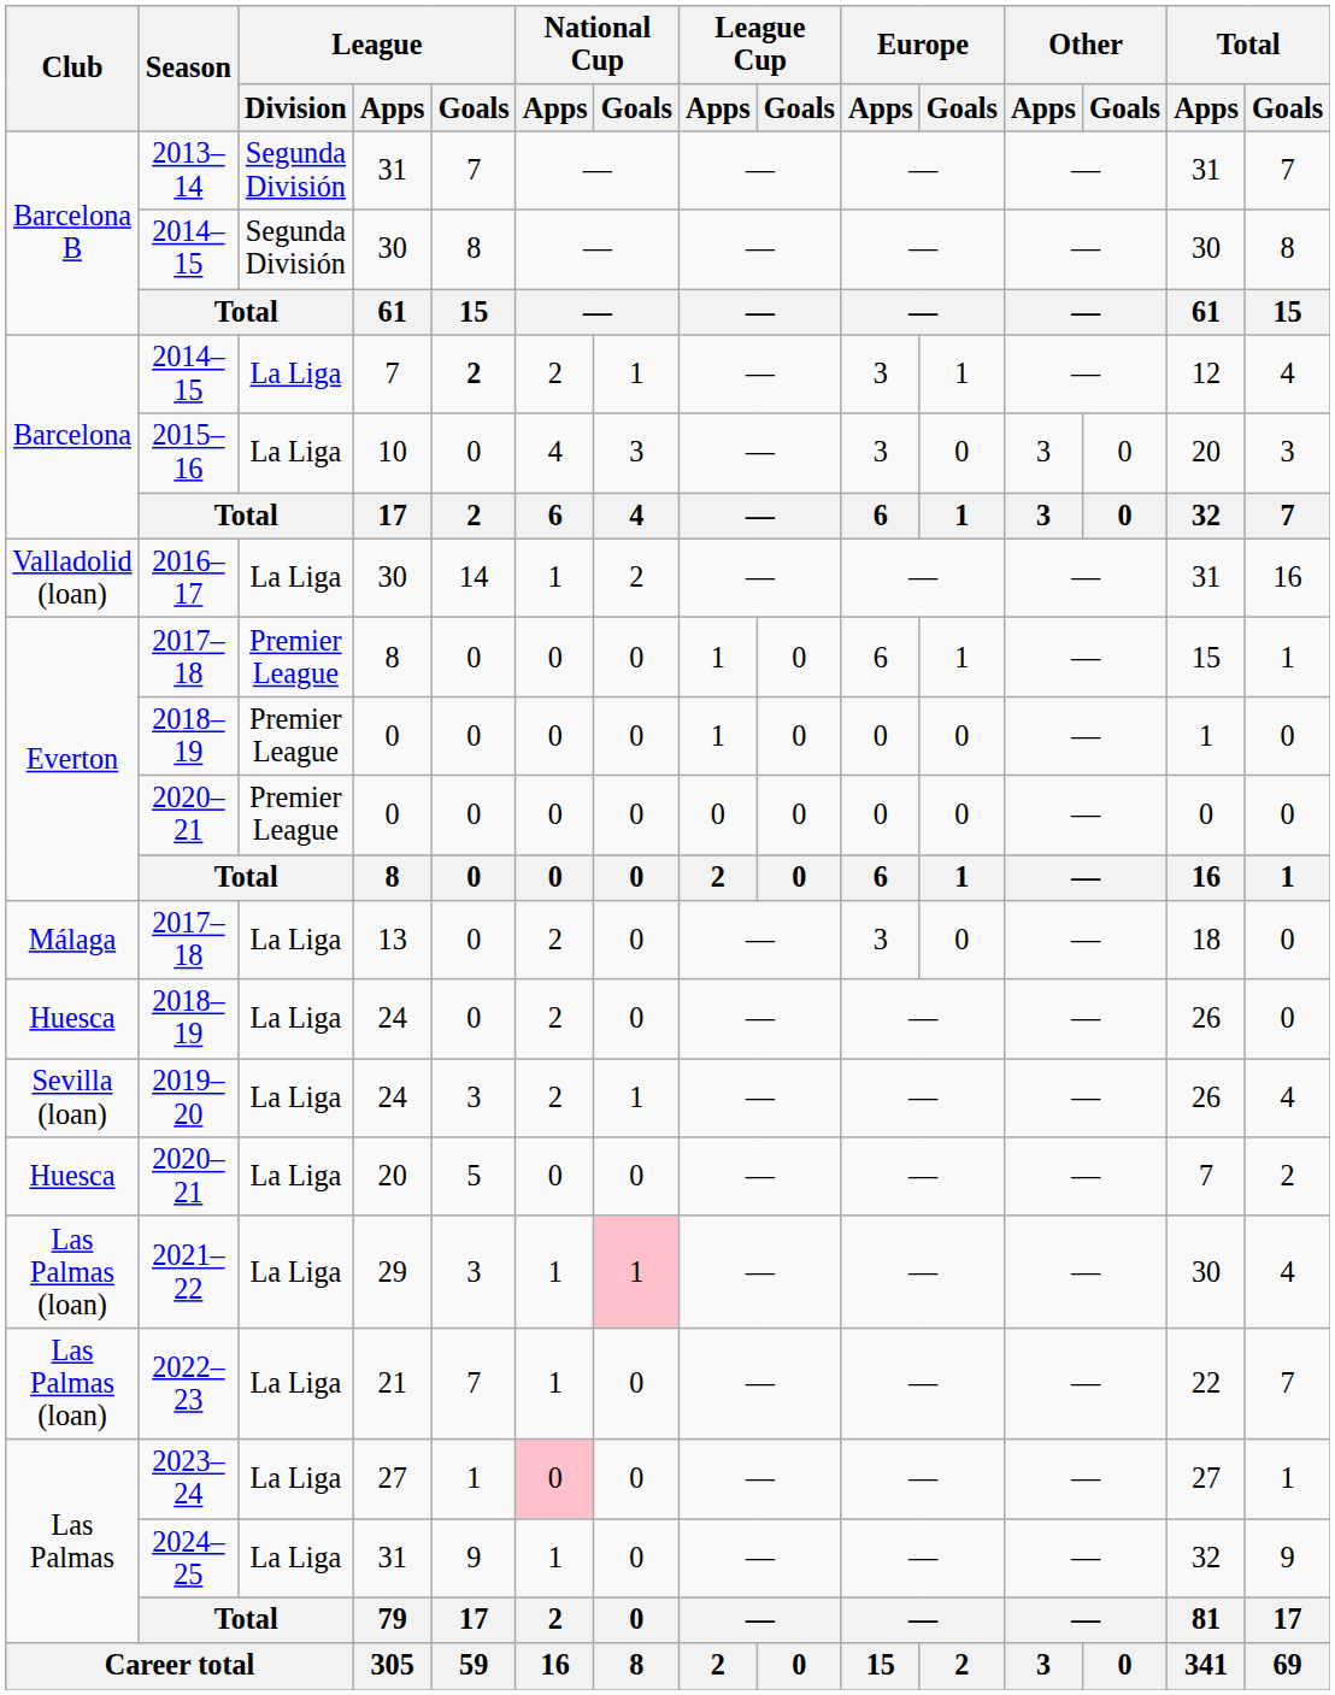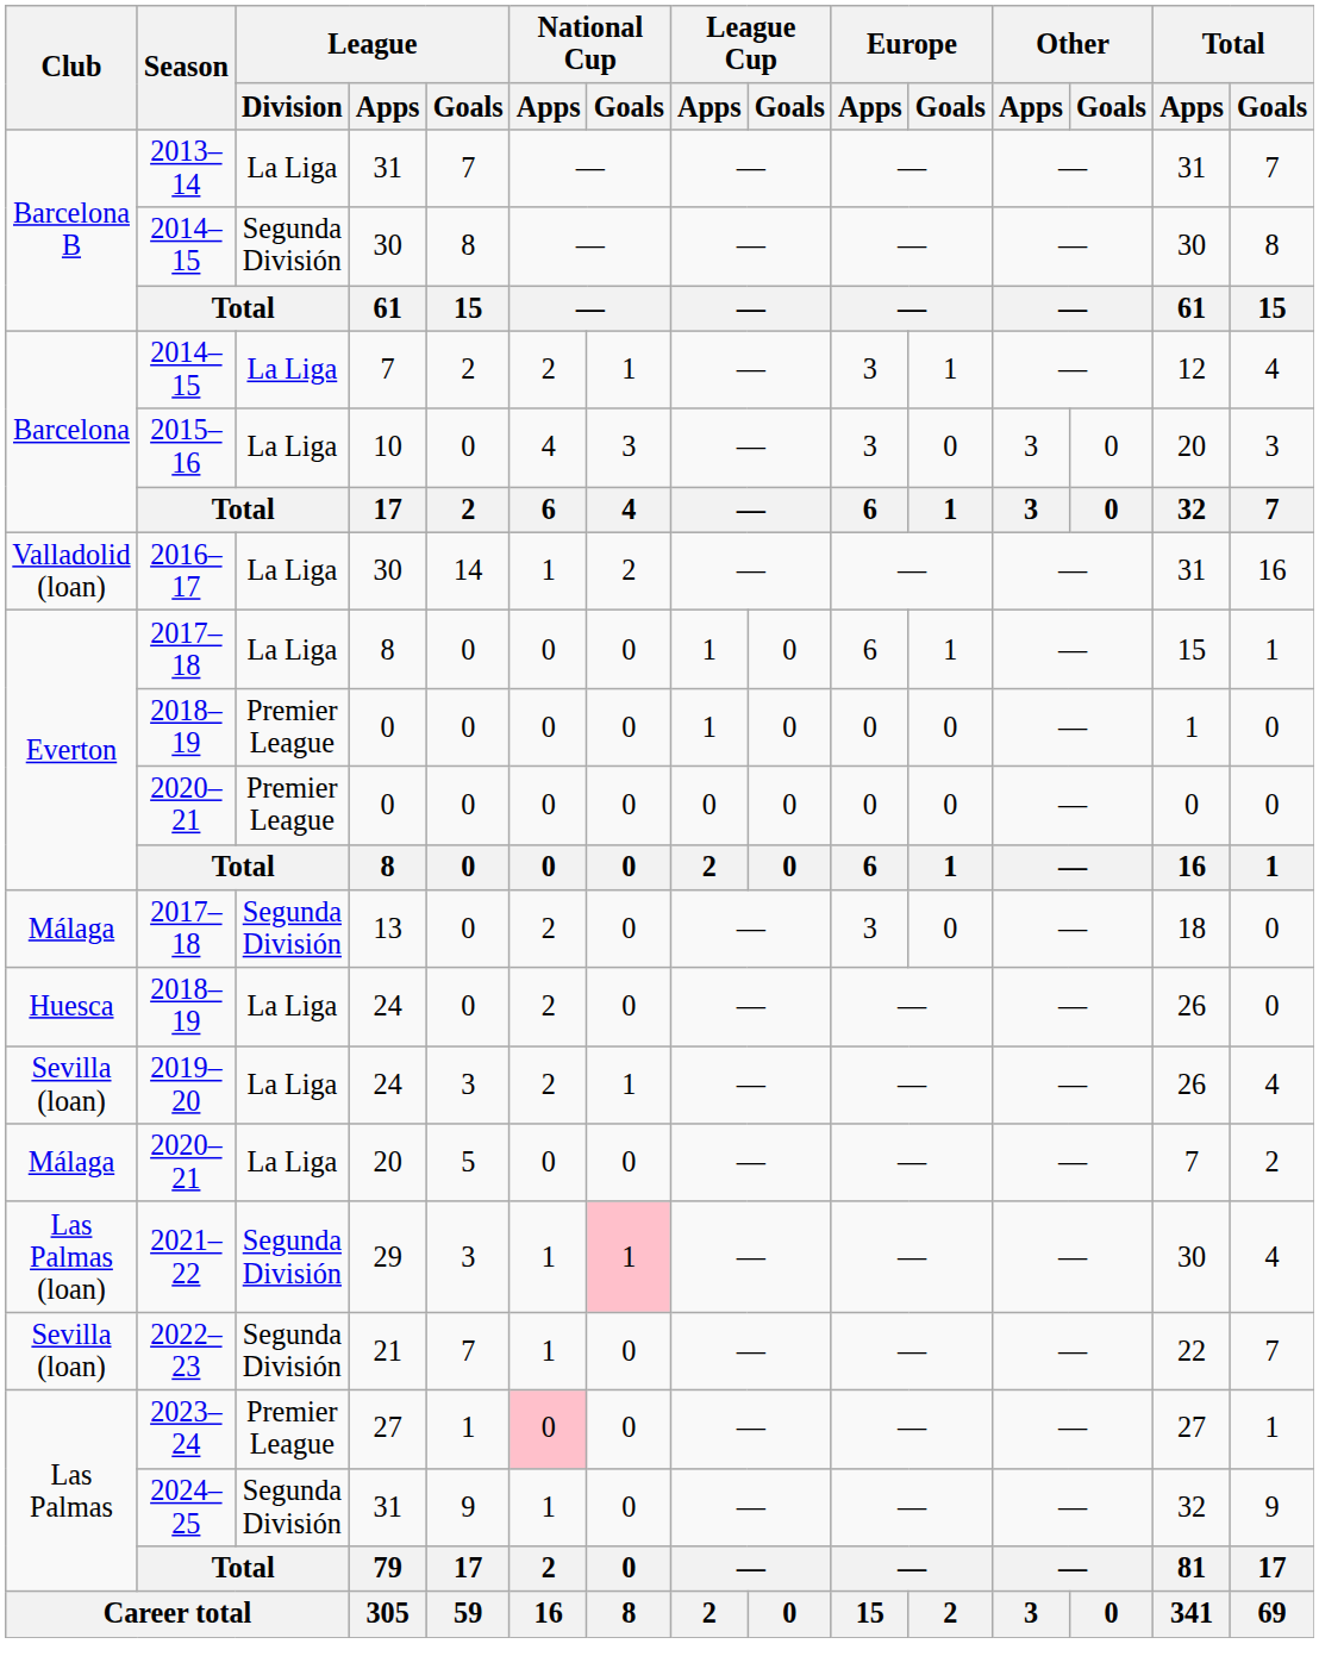2013–14 | League / Division: Segunda División -> La Liga
2014–15 / 7 | League / Goals: bold -> normal
2017–18 / 8 | League / Division: Premier League -> La Liga
2017–18 / 13 | League / Division: La Liga -> Segunda División
2020–21 / 20 | Club: Huesca -> Málaga
2021–22 | League / Division: La Liga -> Segunda División
2022–23 | Club: Las Palmas (loan) -> Sevilla (loan)
2022–23 | League / Division: La Liga -> Segunda División
2023–24 | League / Division: La Liga -> Premier League
2024–25 | League / Division: La Liga -> Segunda División
